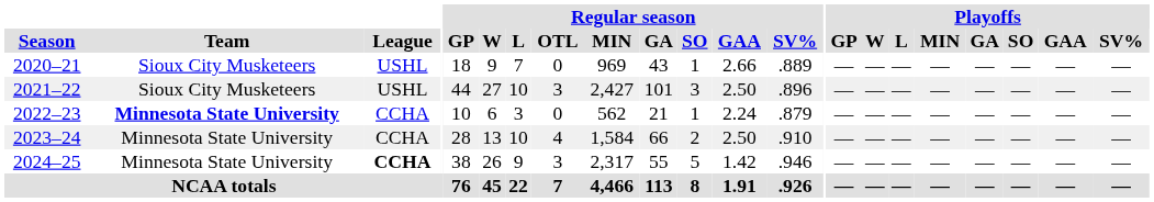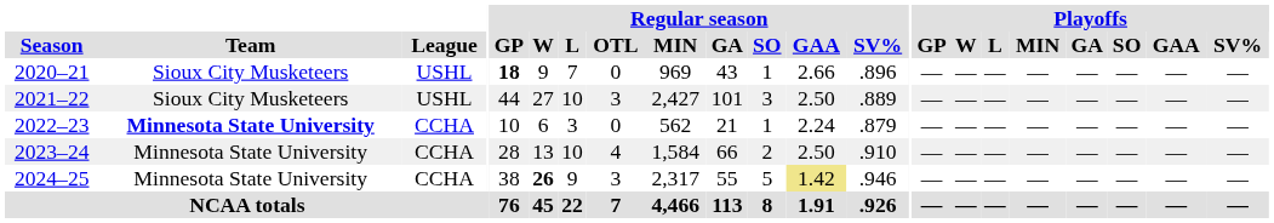2020–21 | Regular season / GP: normal -> bold
2020–21 | Regular season / SV%: .889 -> .896
2021–22 | Regular season / SV%: .896 -> .889
2024–25 | League: bold -> normal
2024–25 | Regular season / W: normal -> bold
2024–25 | Regular season / GAA: no background -> khaki background
